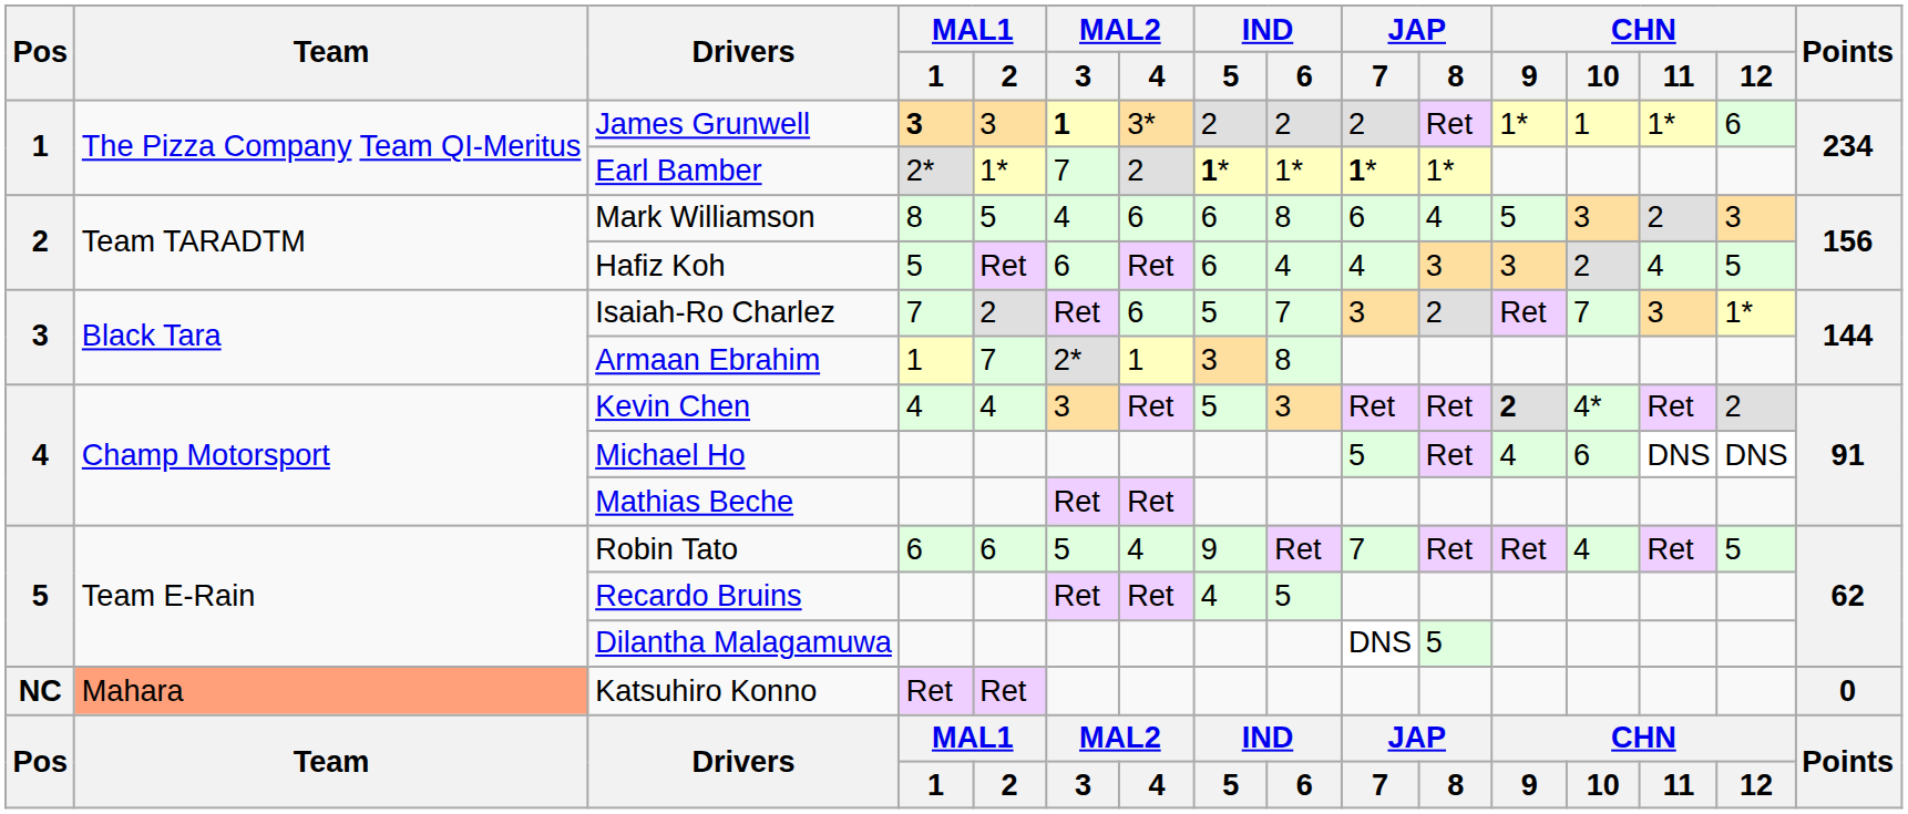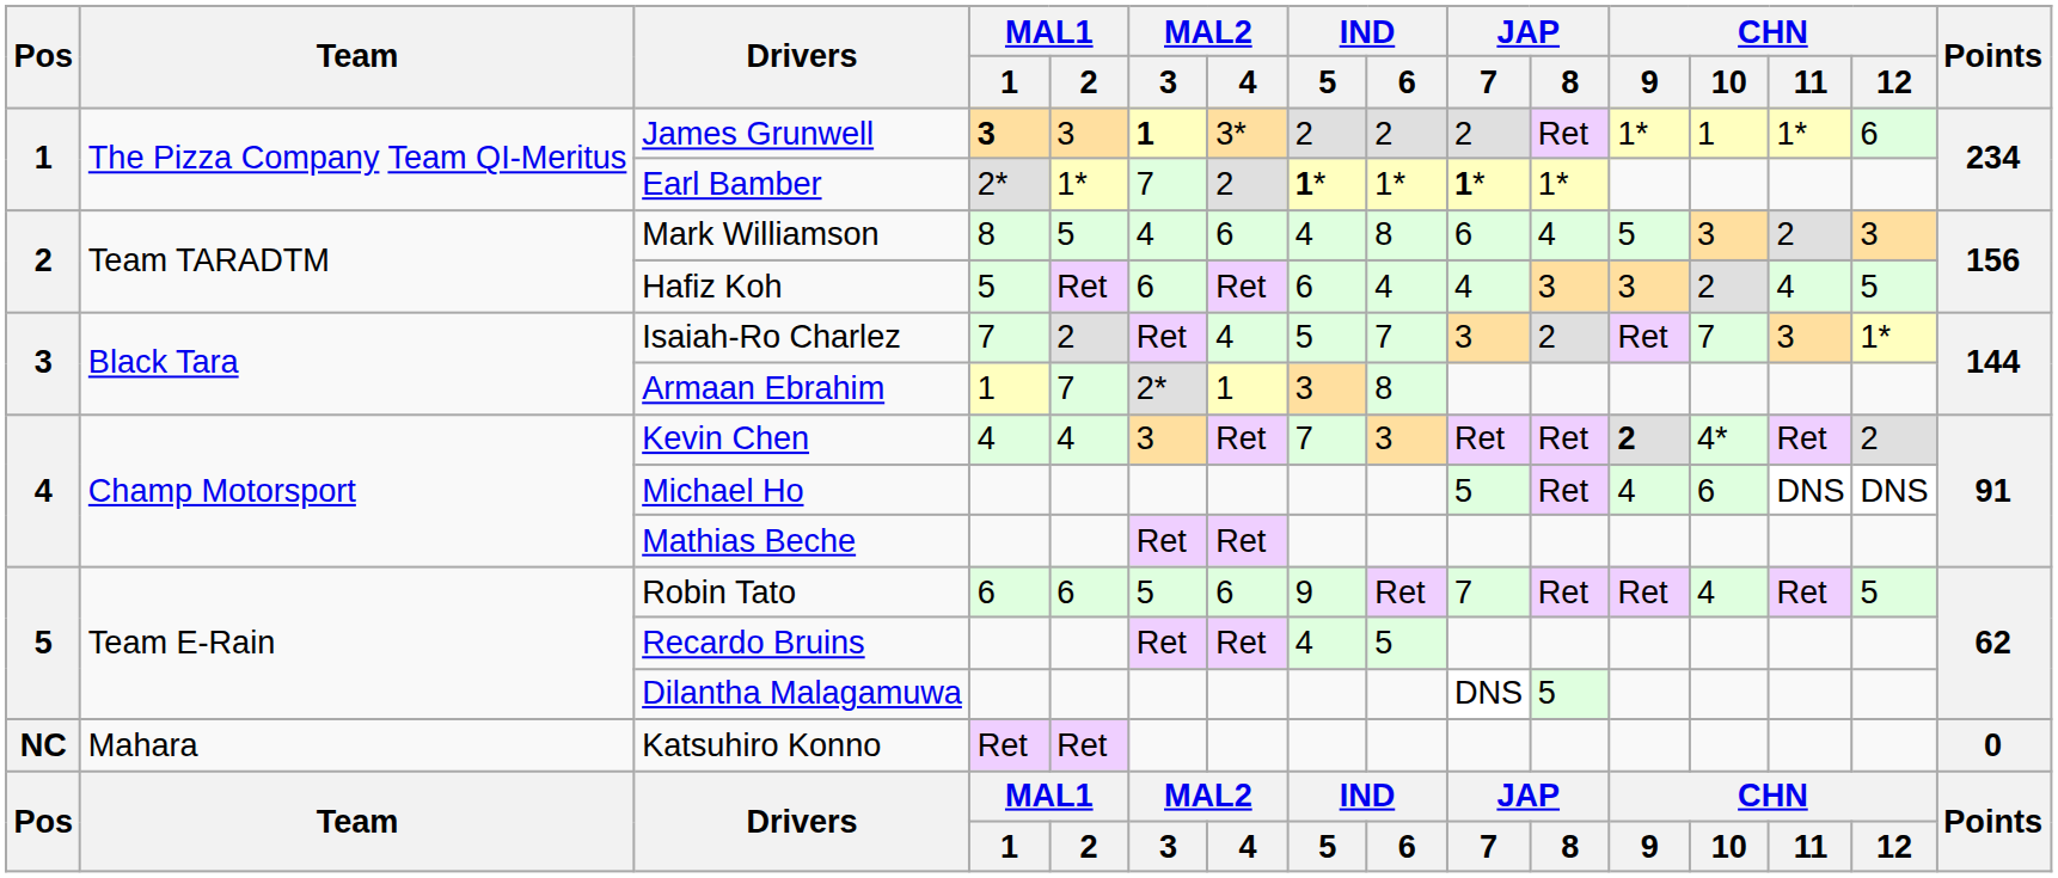Mark Williamson | IND / 5: 6 -> 4
Isaiah-Ro Charlez | MAL2 / 4: 6 -> 4
Kevin Chen | IND / 5: 5 -> 7
Robin Tato | MAL2 / 4: 4 -> 6
Katsuhiro Konno | Team: lightsalmon background -> no background
